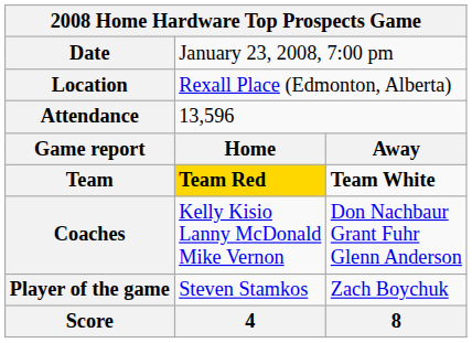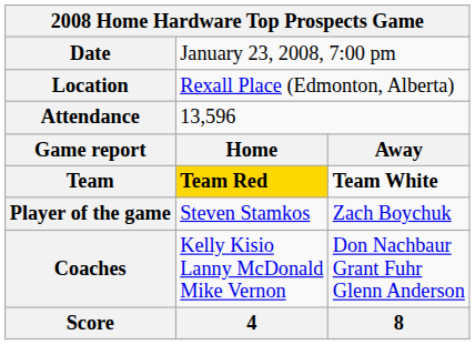rows swapped: Coaches <-> Player of the game
